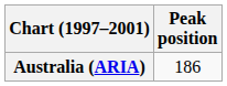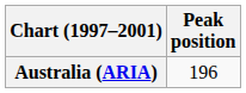Australia (ARIA) | Peak position: 186 -> 196
